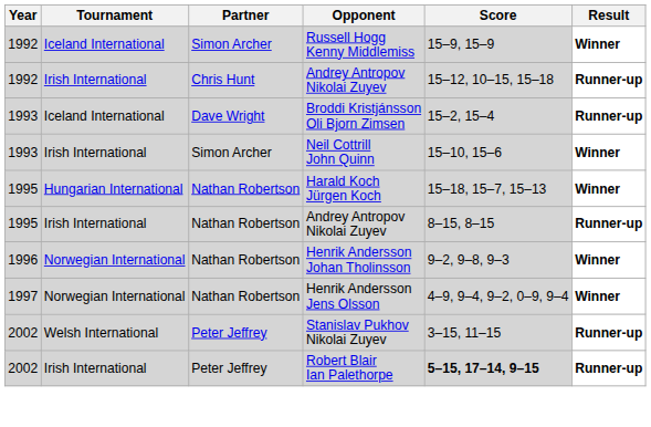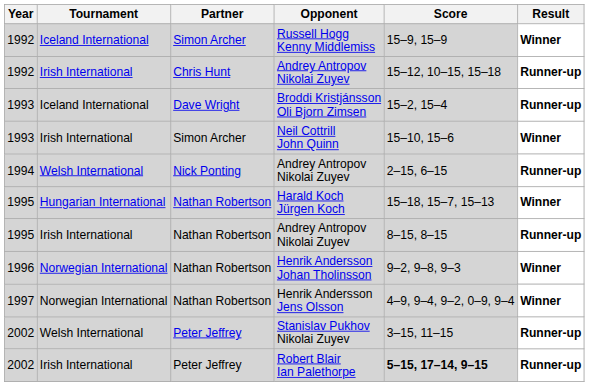+ row: 1994 | Welsh International | Nick Ponting | Andrey Antropov Nikolai Zuyev | 2–15, 6–15 | Runner-up
